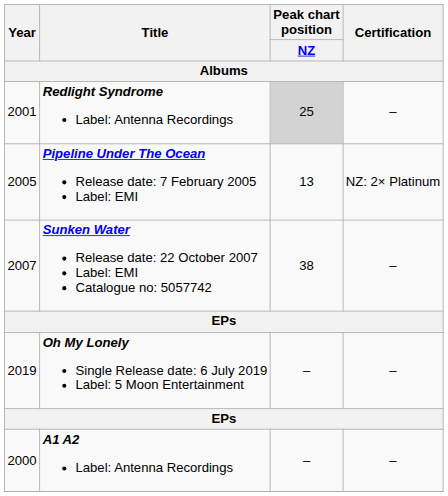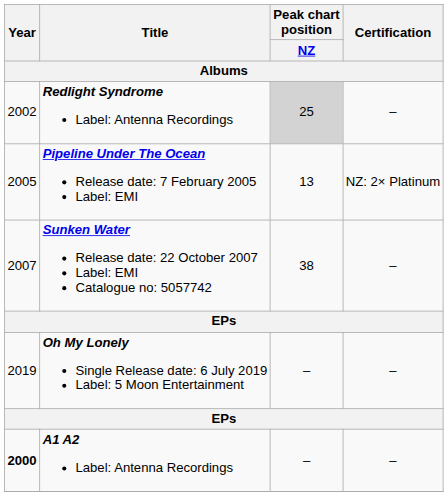Redlight Syndrome Label: Antenna Recordings | Year / Albums: 2001 -> 2002
A1 A2 Label: Antenna Recordings | Year / Albums: normal -> bold
